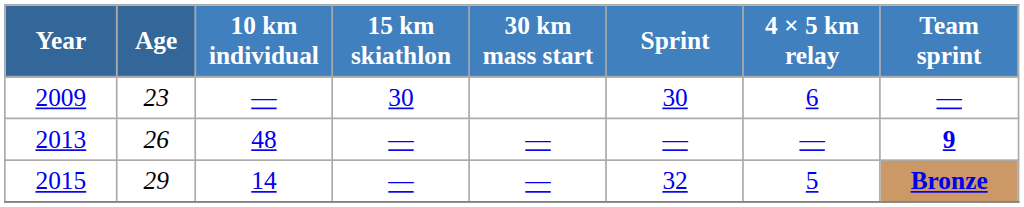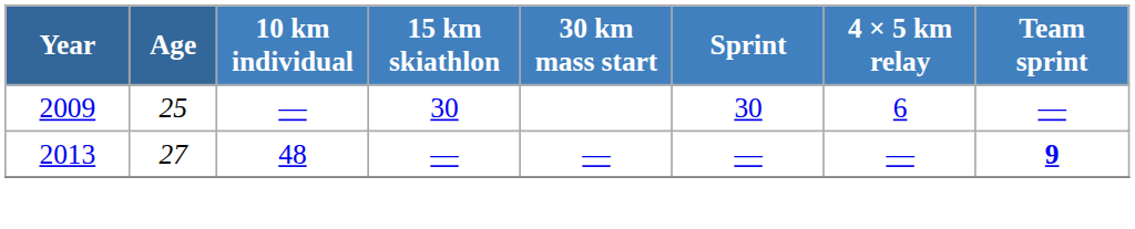2009 | Age: 23 -> 25
2013 | Age: 26 -> 27
- row: 2015 | 29 | 14 | — | — | 32 | 5 | Bronze
